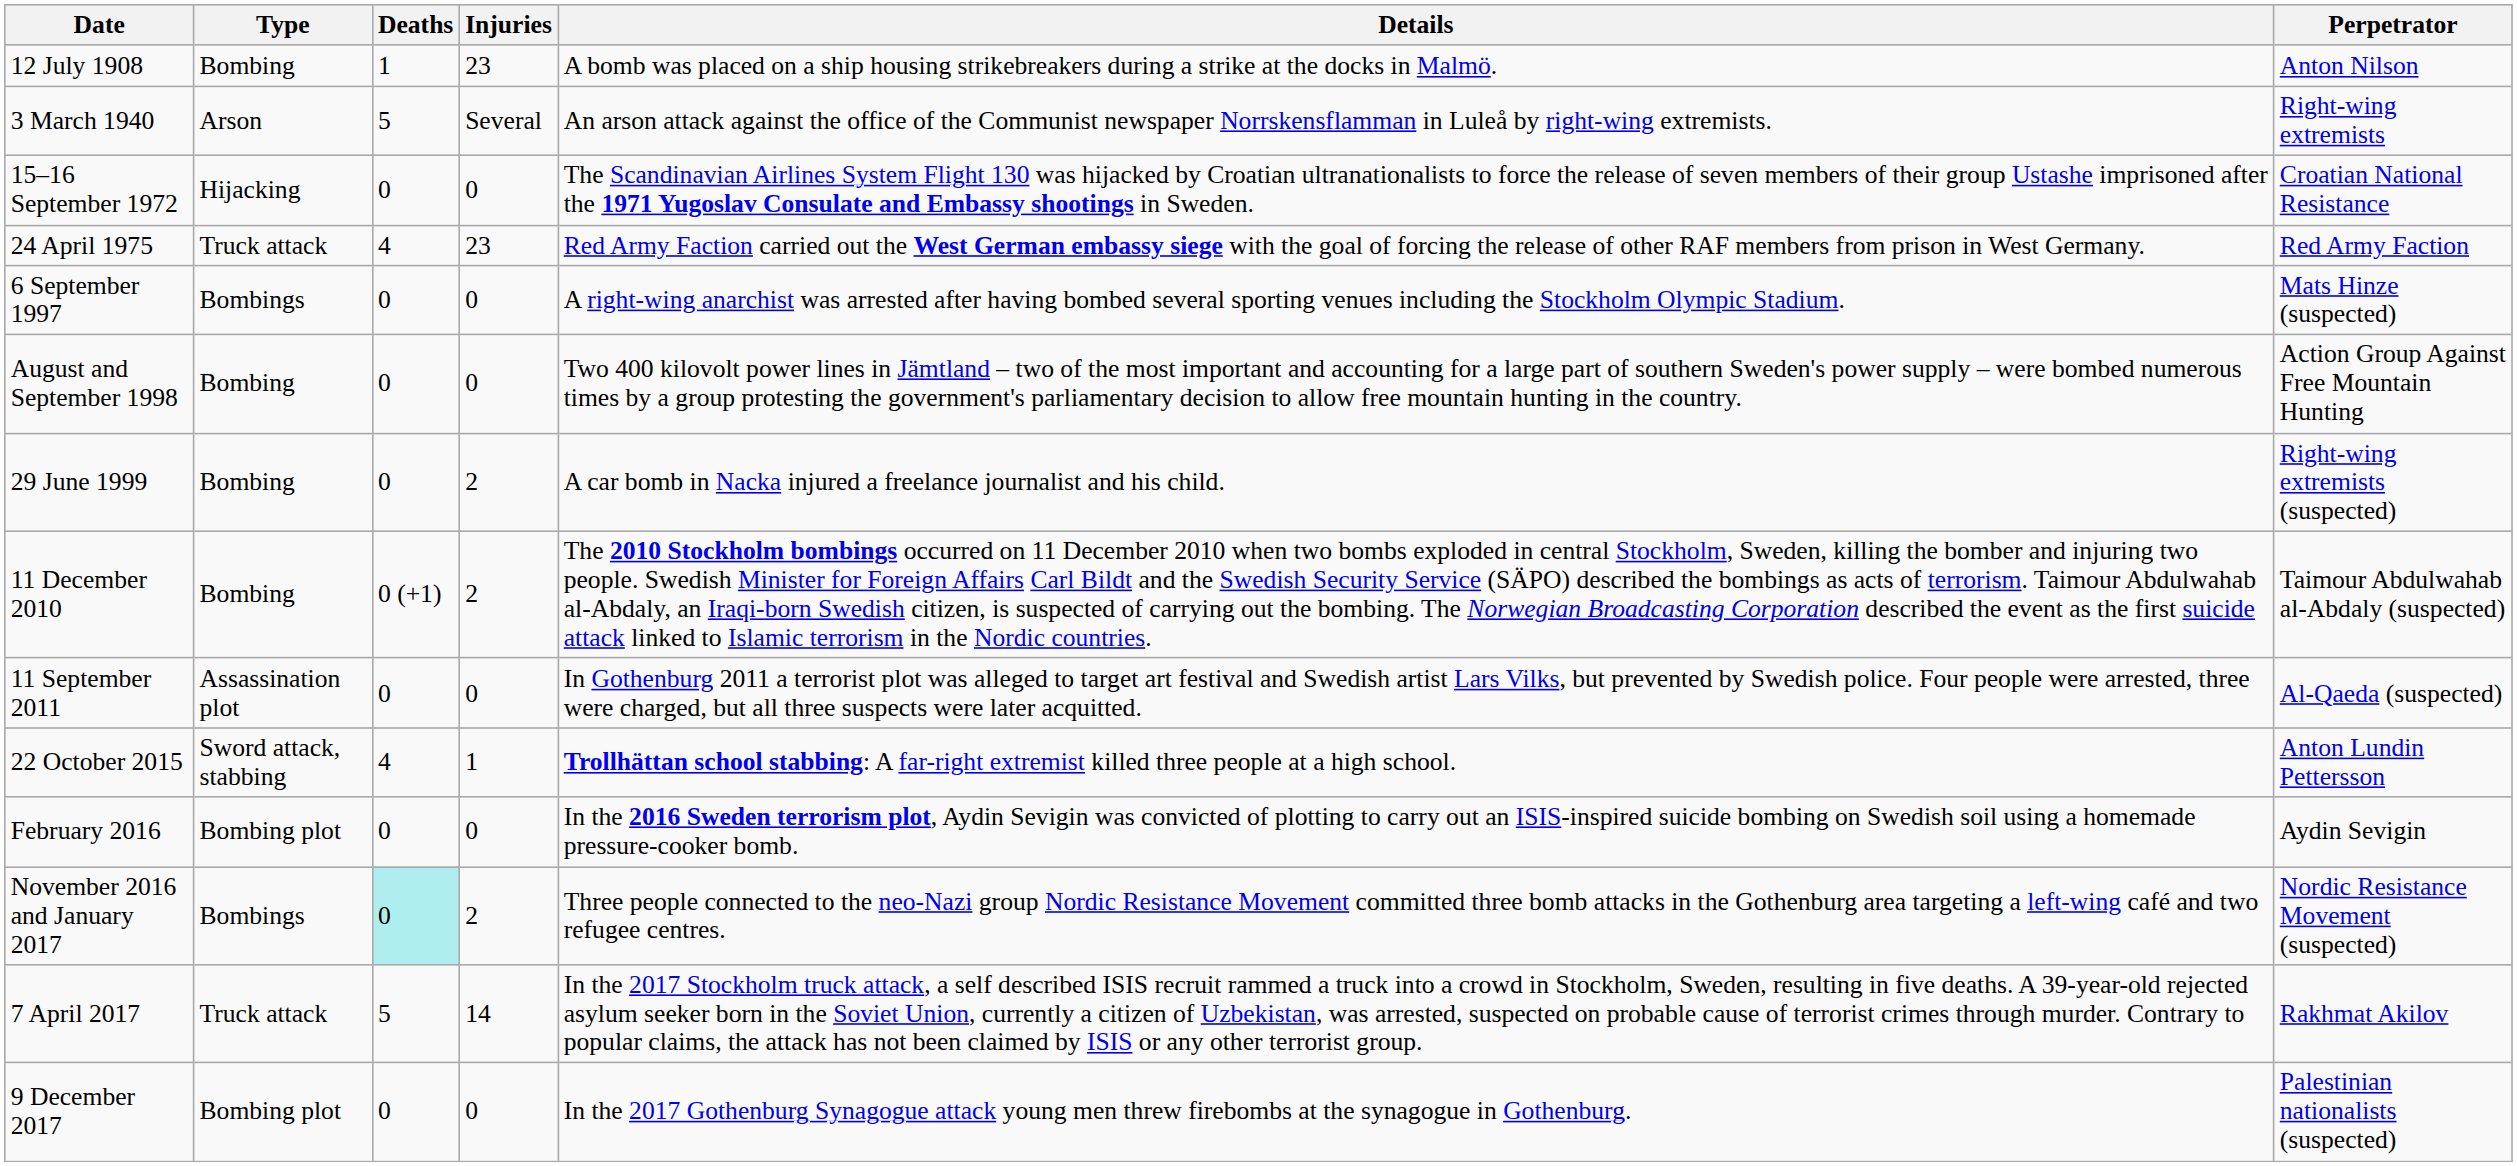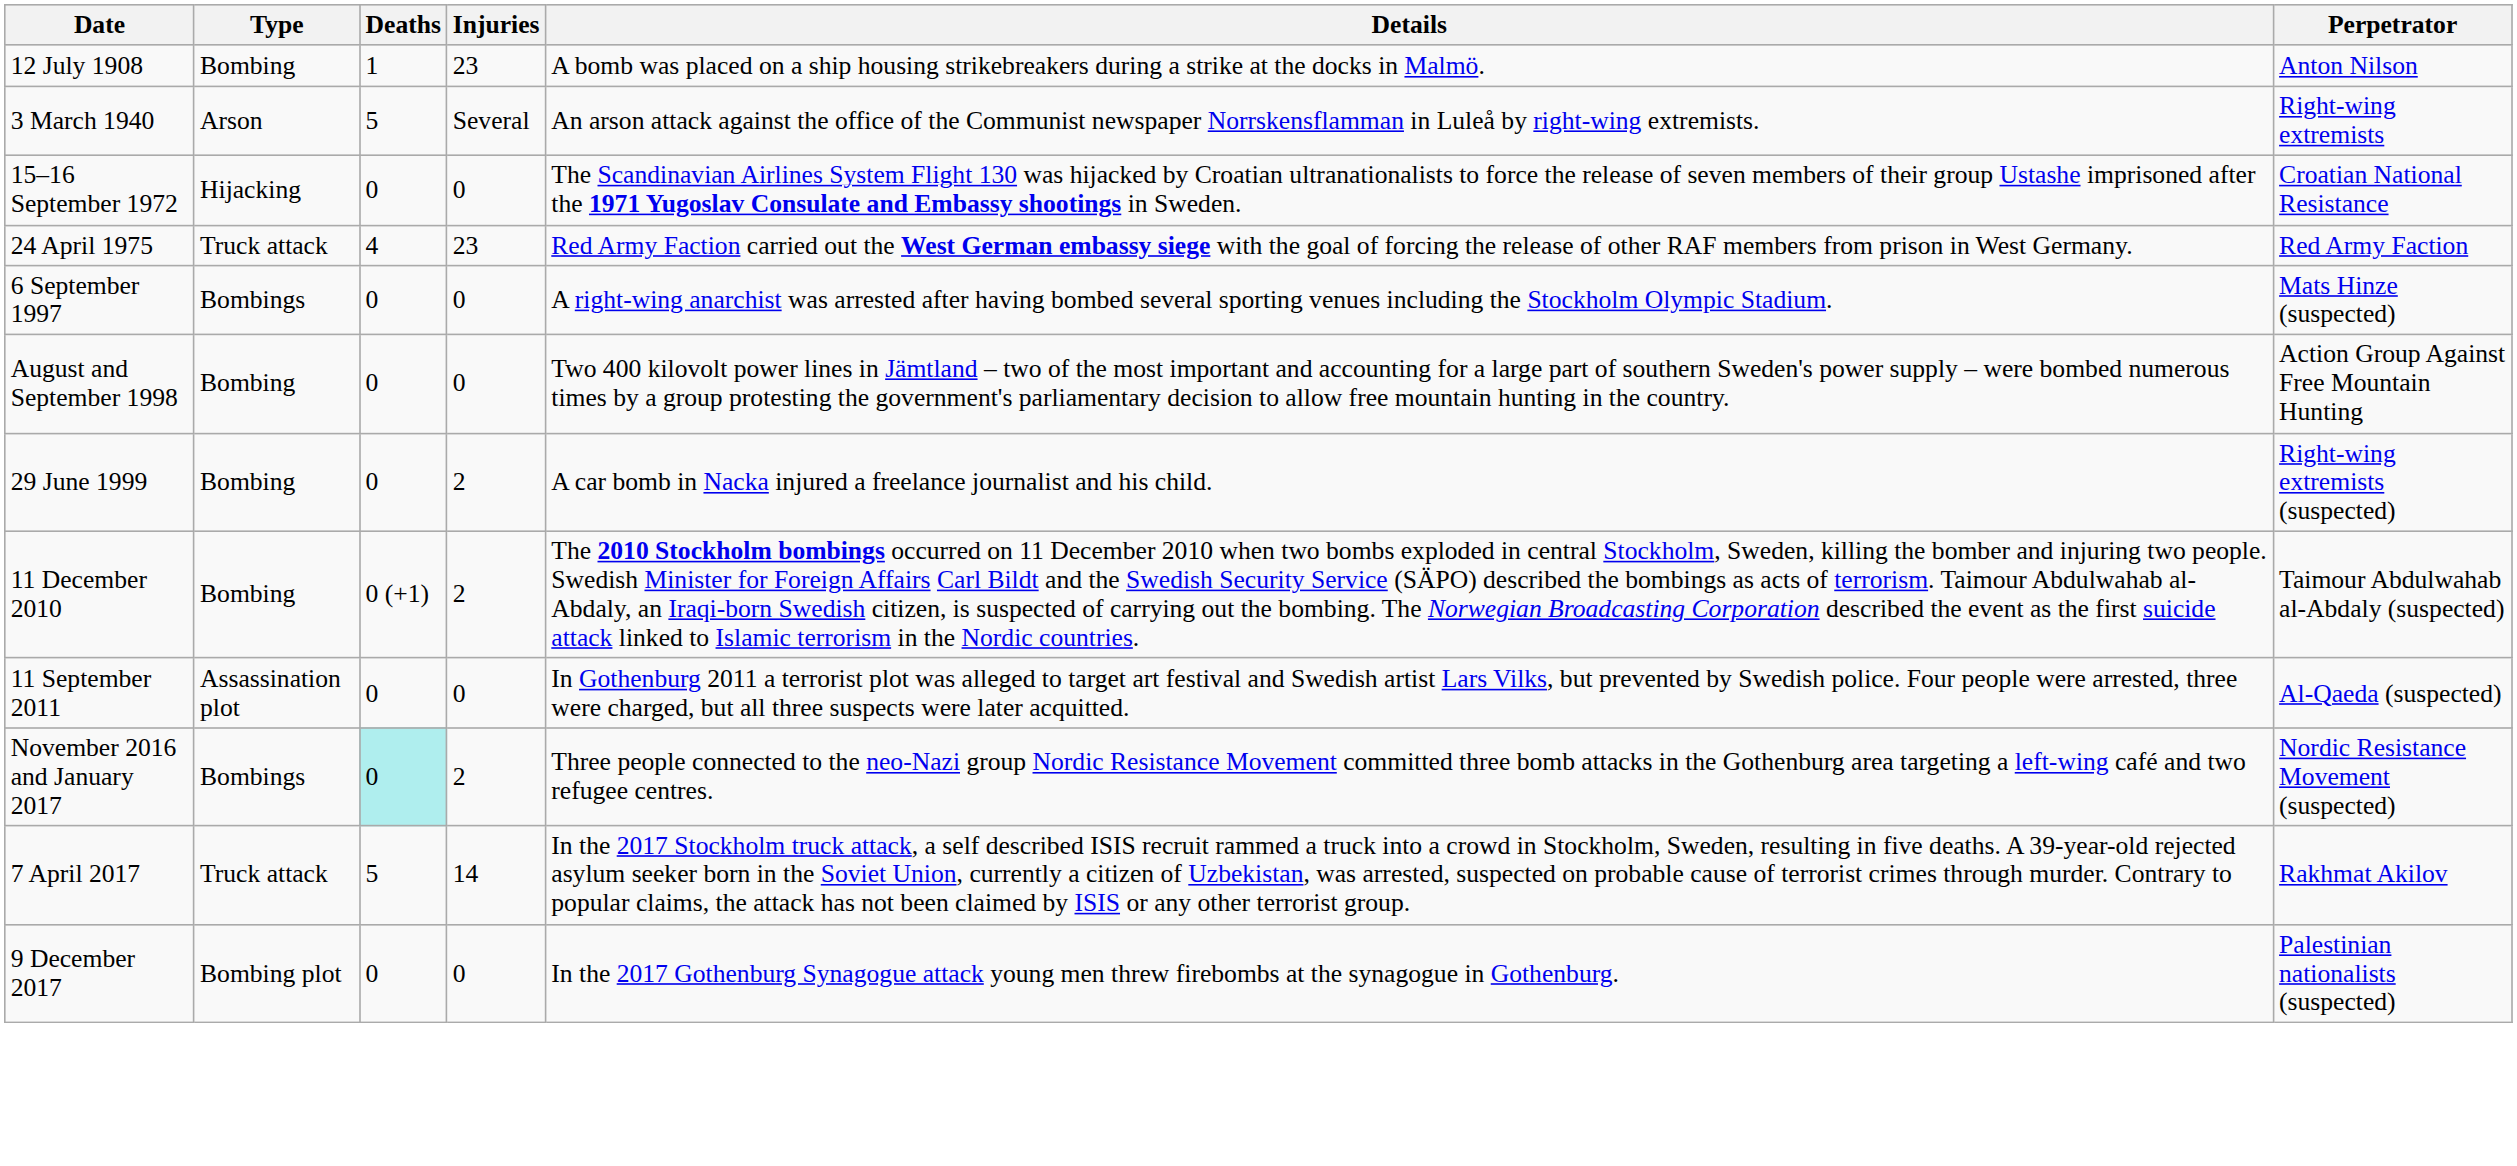- row: 22 October 2015 | Sword attack, stabbing | 4 | 1 | Trollhättan school stabbing: A far-right extremist killed three people at a high school. | Anton Lundin Pettersson
- row: February 2016 | Bombing plot | 0 | 0 | In the 2016 Sweden terrorism plot, Aydin Sevigin was convicted of plotting to carry out an ISIS-inspired suicide bombing on Swedish soil using a homemade pressure-cooker bomb. | Aydin Sevigin
